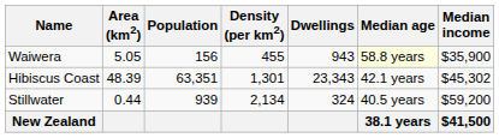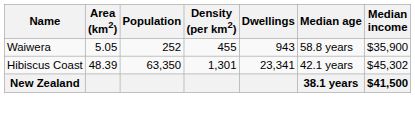Waiwera | Population: 156 -> 252
Waiwera | Median age: lightyellow background -> no background
Hibiscus Coast | Population: 63,351 -> 63,350
Hibiscus Coast | Dwellings: 23,343 -> 23,341
- row: Stillwater | 0.44 | 939 | 2,134 | 324 | 40.5 years | $59,200
